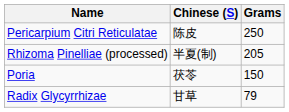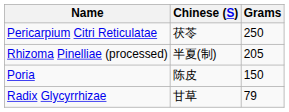Pericarpium Citri Reticulatae | Chinese (S): 陈皮 -> 茯苓
Poria | Chinese (S): 茯苓 -> 陈皮
